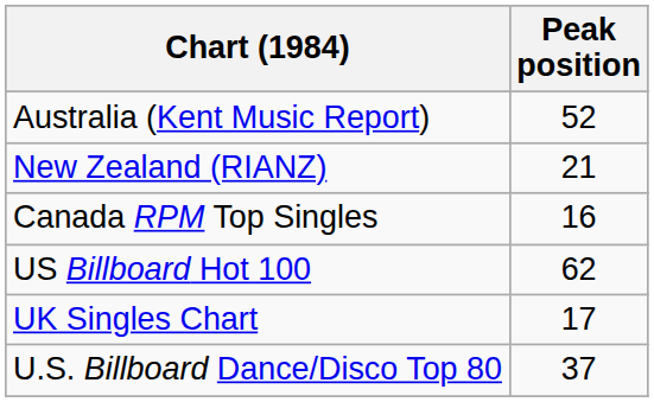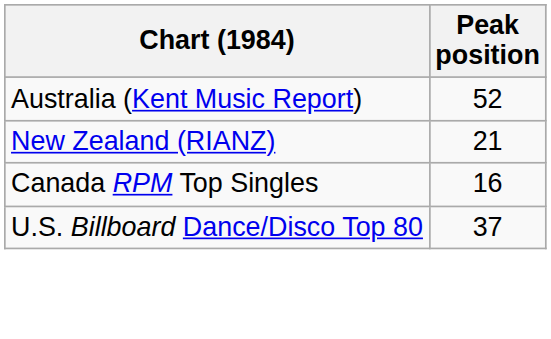- row: US Billboard Hot 100 | 62
- row: UK Singles Chart | 17
